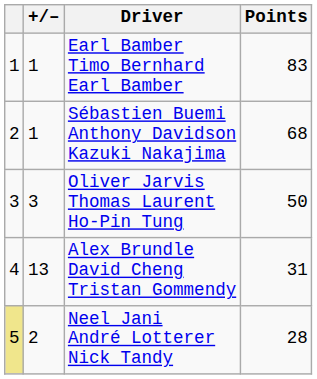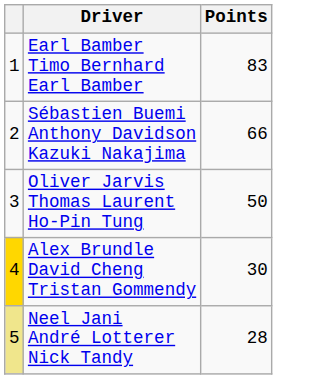- column: +/– | 1 | 1 | 3 | 13 | 2
Sébastien Buemi Anthony Davidson Kazuki Nakajima | Points: 68 -> 66
Alex Brundle David Cheng Tristan Gommendy | column 1: no background -> gold background
Alex Brundle David Cheng Tristan Gommendy | Points: 31 -> 30
